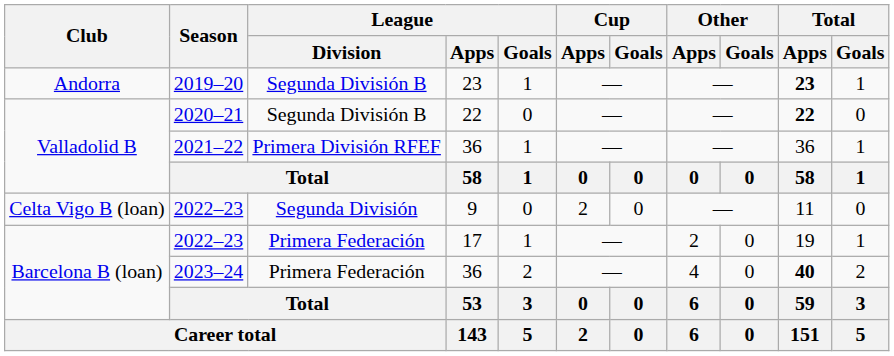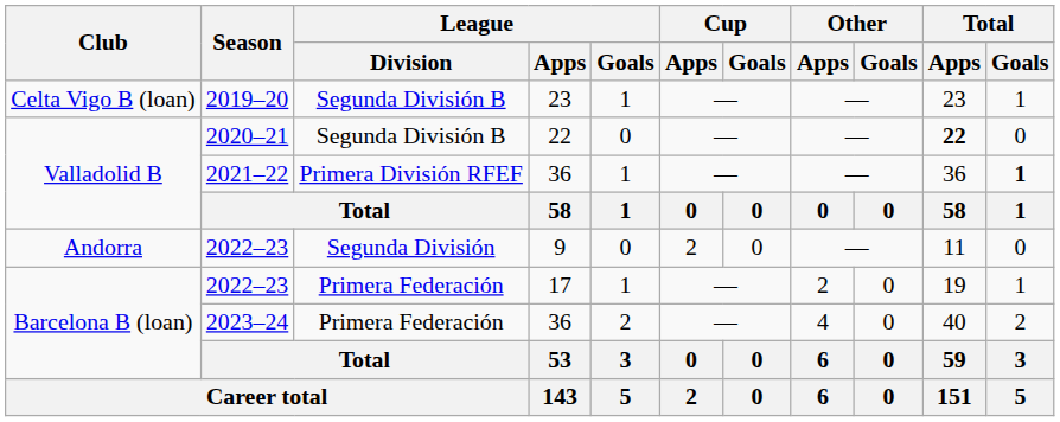2019–20 | Club: Andorra -> Celta Vigo B (loan)
2019–20 | Total / Apps: bold -> normal
2021–22 | Total / Goals: normal -> bold
2022–23 / 9 | Club: Celta Vigo B (loan) -> Andorra
2023–24 | Total / Apps: bold -> normal
